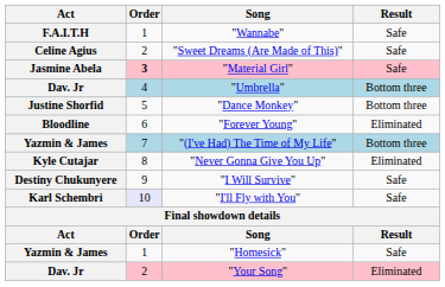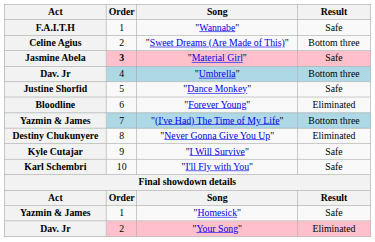"Sweet Dreams (Are Made of This)" | Result: Safe -> Bottom three
"Dance Monkey" | Result: Bottom three -> Safe
"Never Gonna Give You Up" | Act: Kyle Cutajar -> Destiny Chukunyere
"I Will Survive" | Act: Destiny Chukunyere -> Kyle Cutajar
"I'll Fly with You" | Order: lavender background -> no background
